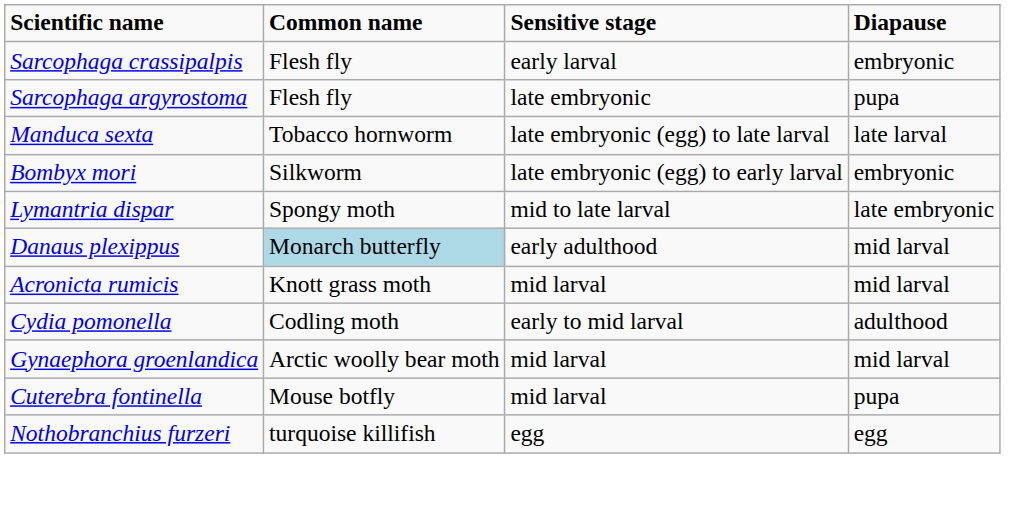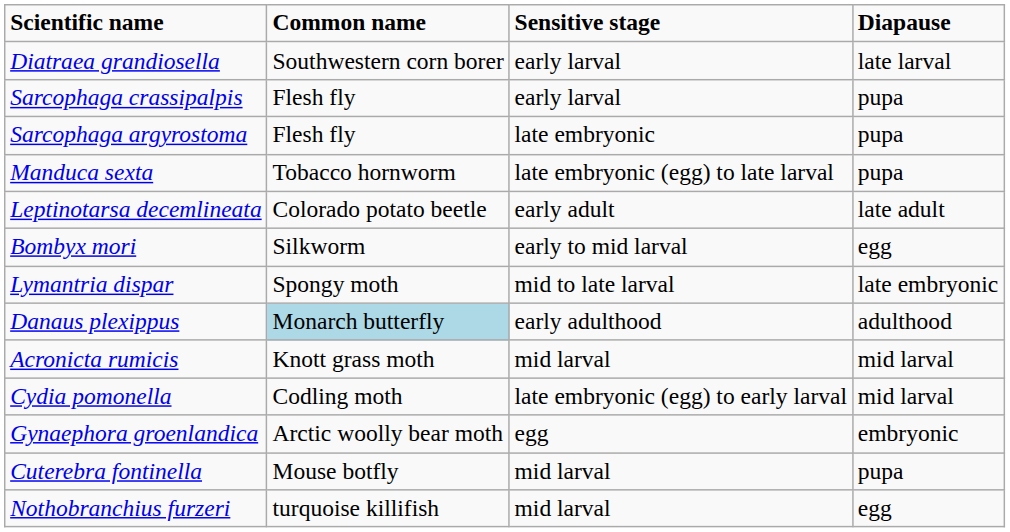+ row: Diatraea grandiosella | Southwestern corn borer | early larval | late larval
Sarcophaga crassipalpis | Diapause: embryonic -> pupa
Manduca sexta | Diapause: late larval -> pupa
+ row: Leptinotarsa decemlineata | Colorado potato beetle | early adult | late adult
Bombyx mori | Sensitive stage: late embryonic (egg) to early larval -> early to mid larval
Bombyx mori | Diapause: embryonic -> egg
Danaus plexippus | Diapause: mid larval -> adulthood
Cydia pomonella | Sensitive stage: early to mid larval -> late embryonic (egg) to early larval
Cydia pomonella | Diapause: adulthood -> mid larval
Gynaephora groenlandica | Sensitive stage: mid larval -> egg
Gynaephora groenlandica | Diapause: mid larval -> embryonic
Nothobranchius furzeri | Sensitive stage: egg -> mid larval
